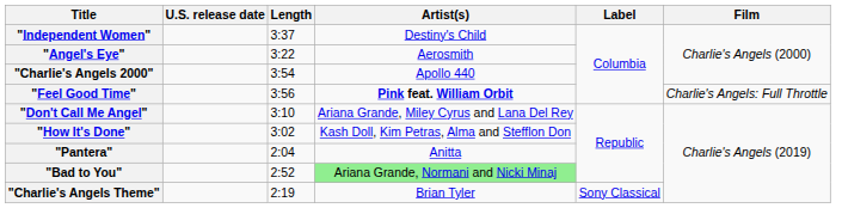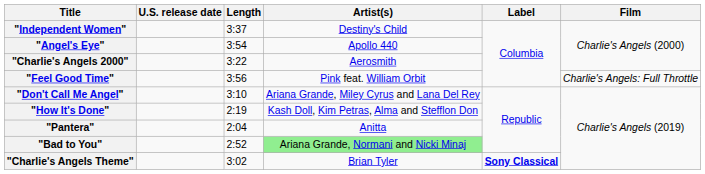"Angel's Eye" | Length: 3:22 -> 3:54
"Angel's Eye" | Artist(s): Aerosmith -> Apollo 440
"Charlie's Angels 2000" | Length: 3:54 -> 3:22
"Charlie's Angels 2000" | Artist(s): Apollo 440 -> Aerosmith
"Feel Good Time" | Artist(s): bold -> normal
"How It's Done" | Length: 3:02 -> 2:19
"Charlie's Angels Theme" | Length: 2:19 -> 3:02
"Charlie's Angels Theme" | Label: normal -> bold
